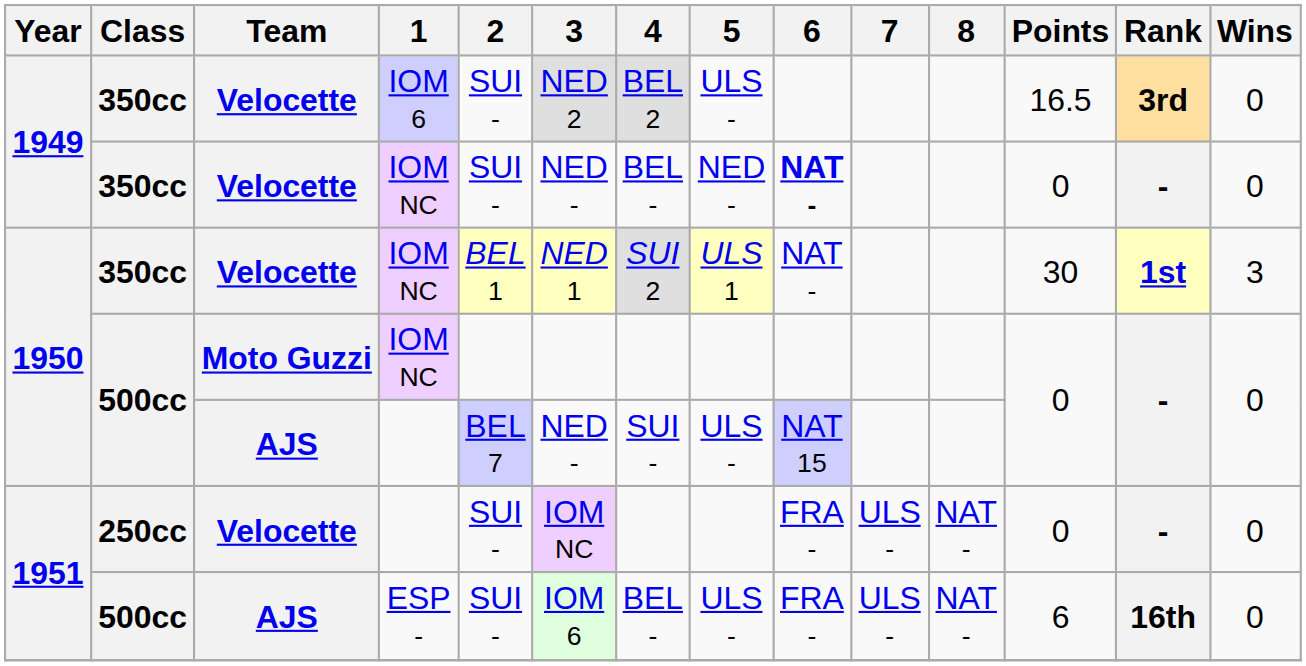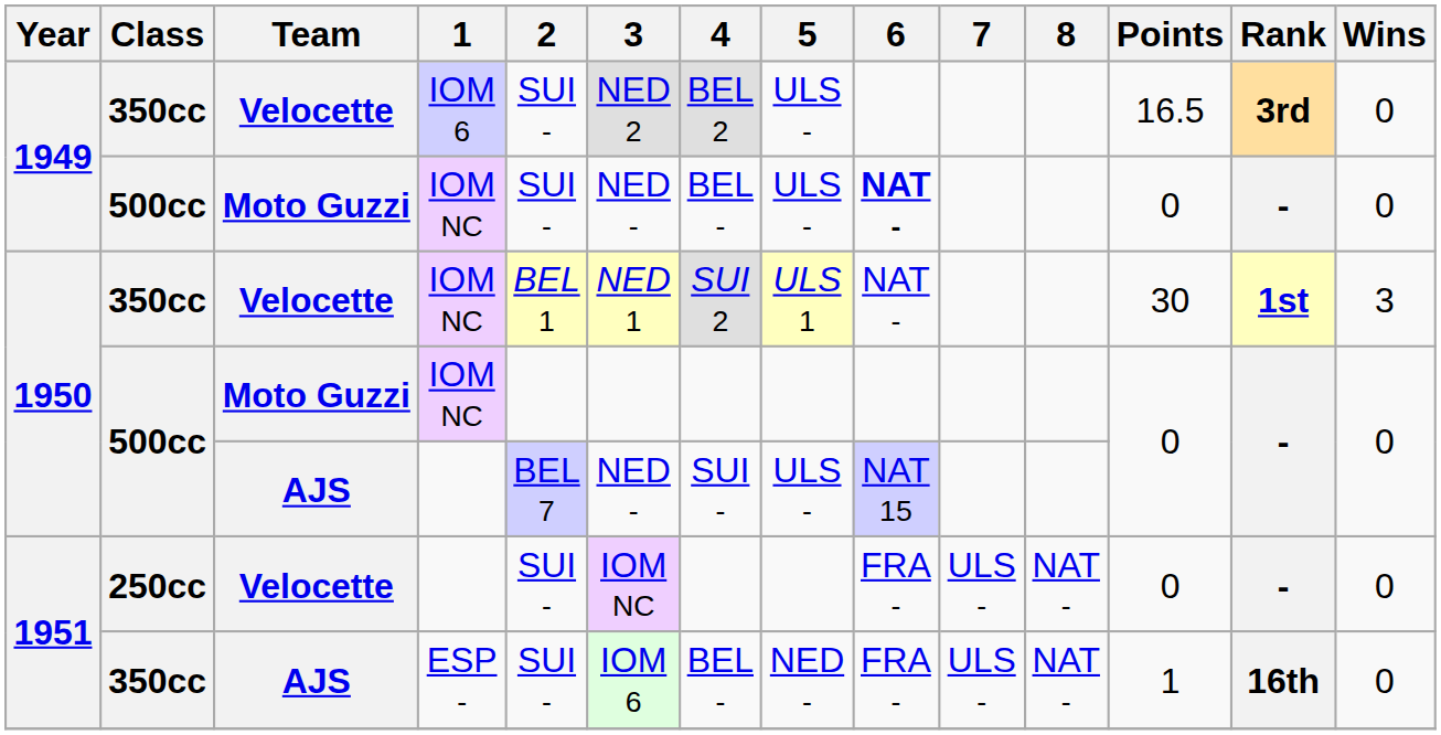1949 / IOM NC | Class: 350cc -> 500cc
1949 / IOM NC | Team: Velocette -> Moto Guzzi
1949 / IOM NC | 5: NED - -> ULS -
ESP - | Class: 500cc -> 350cc
ESP - | 5: ULS - -> NED -
ESP - | Points: 6 -> 1
